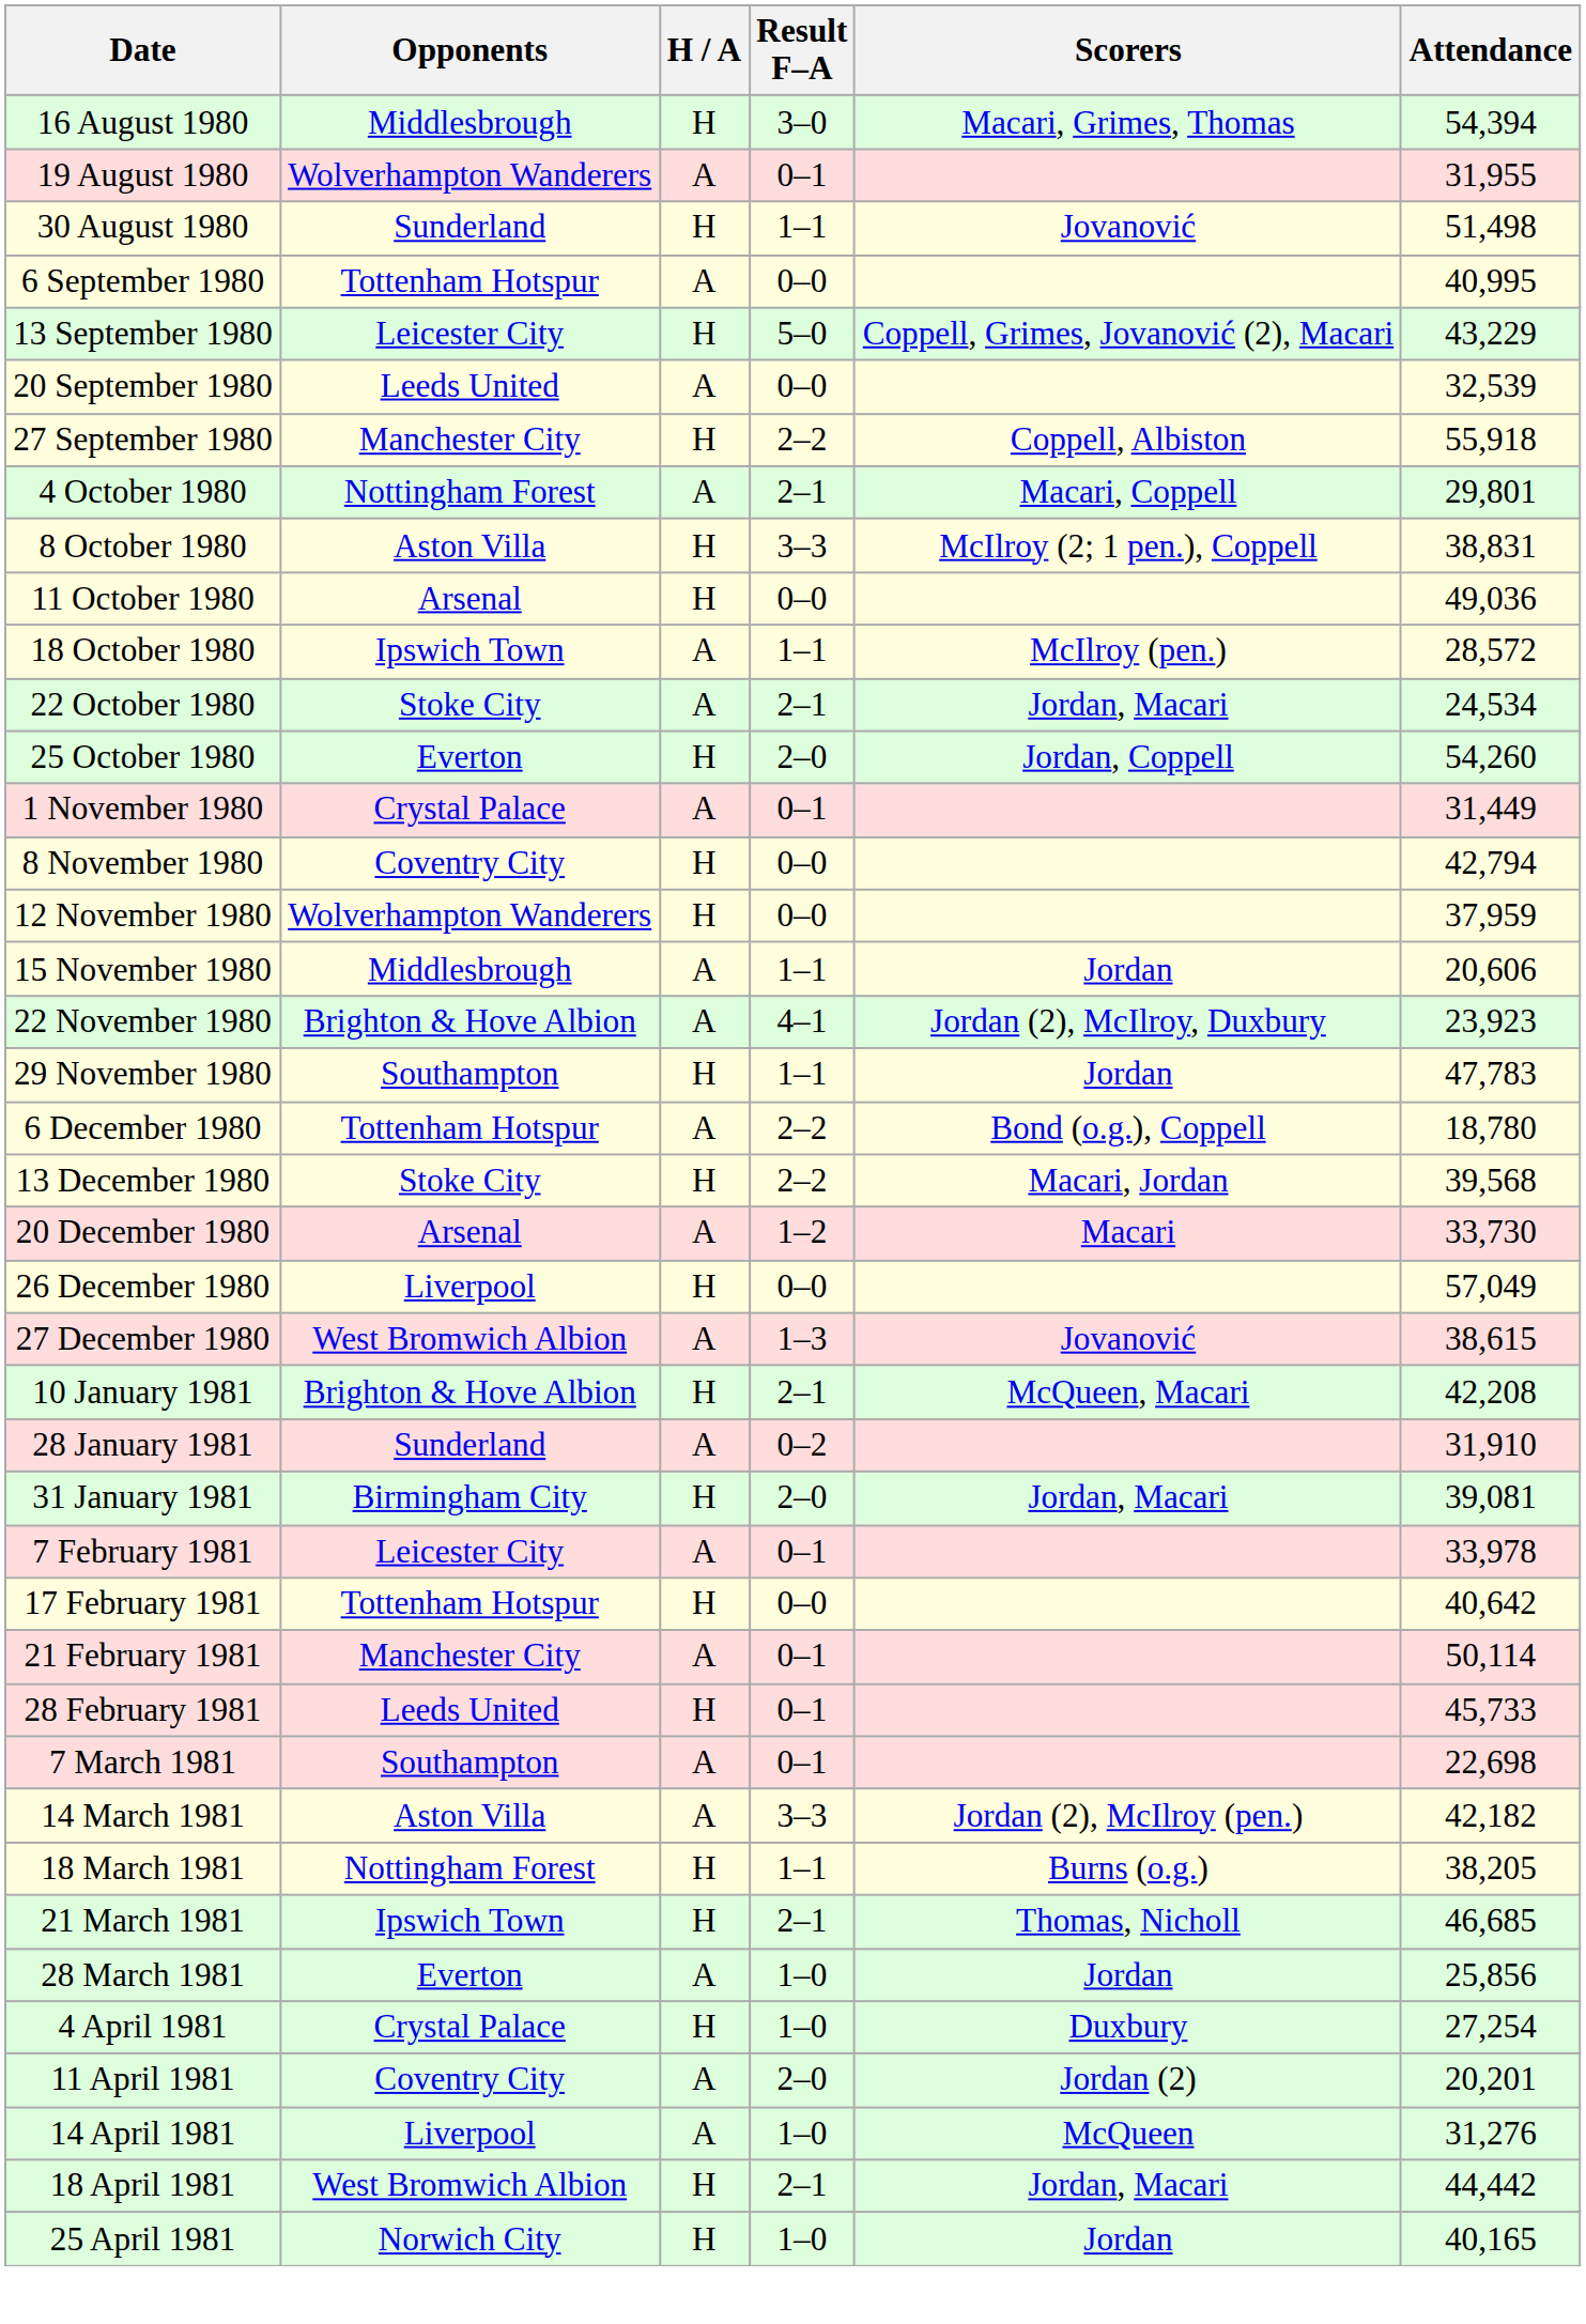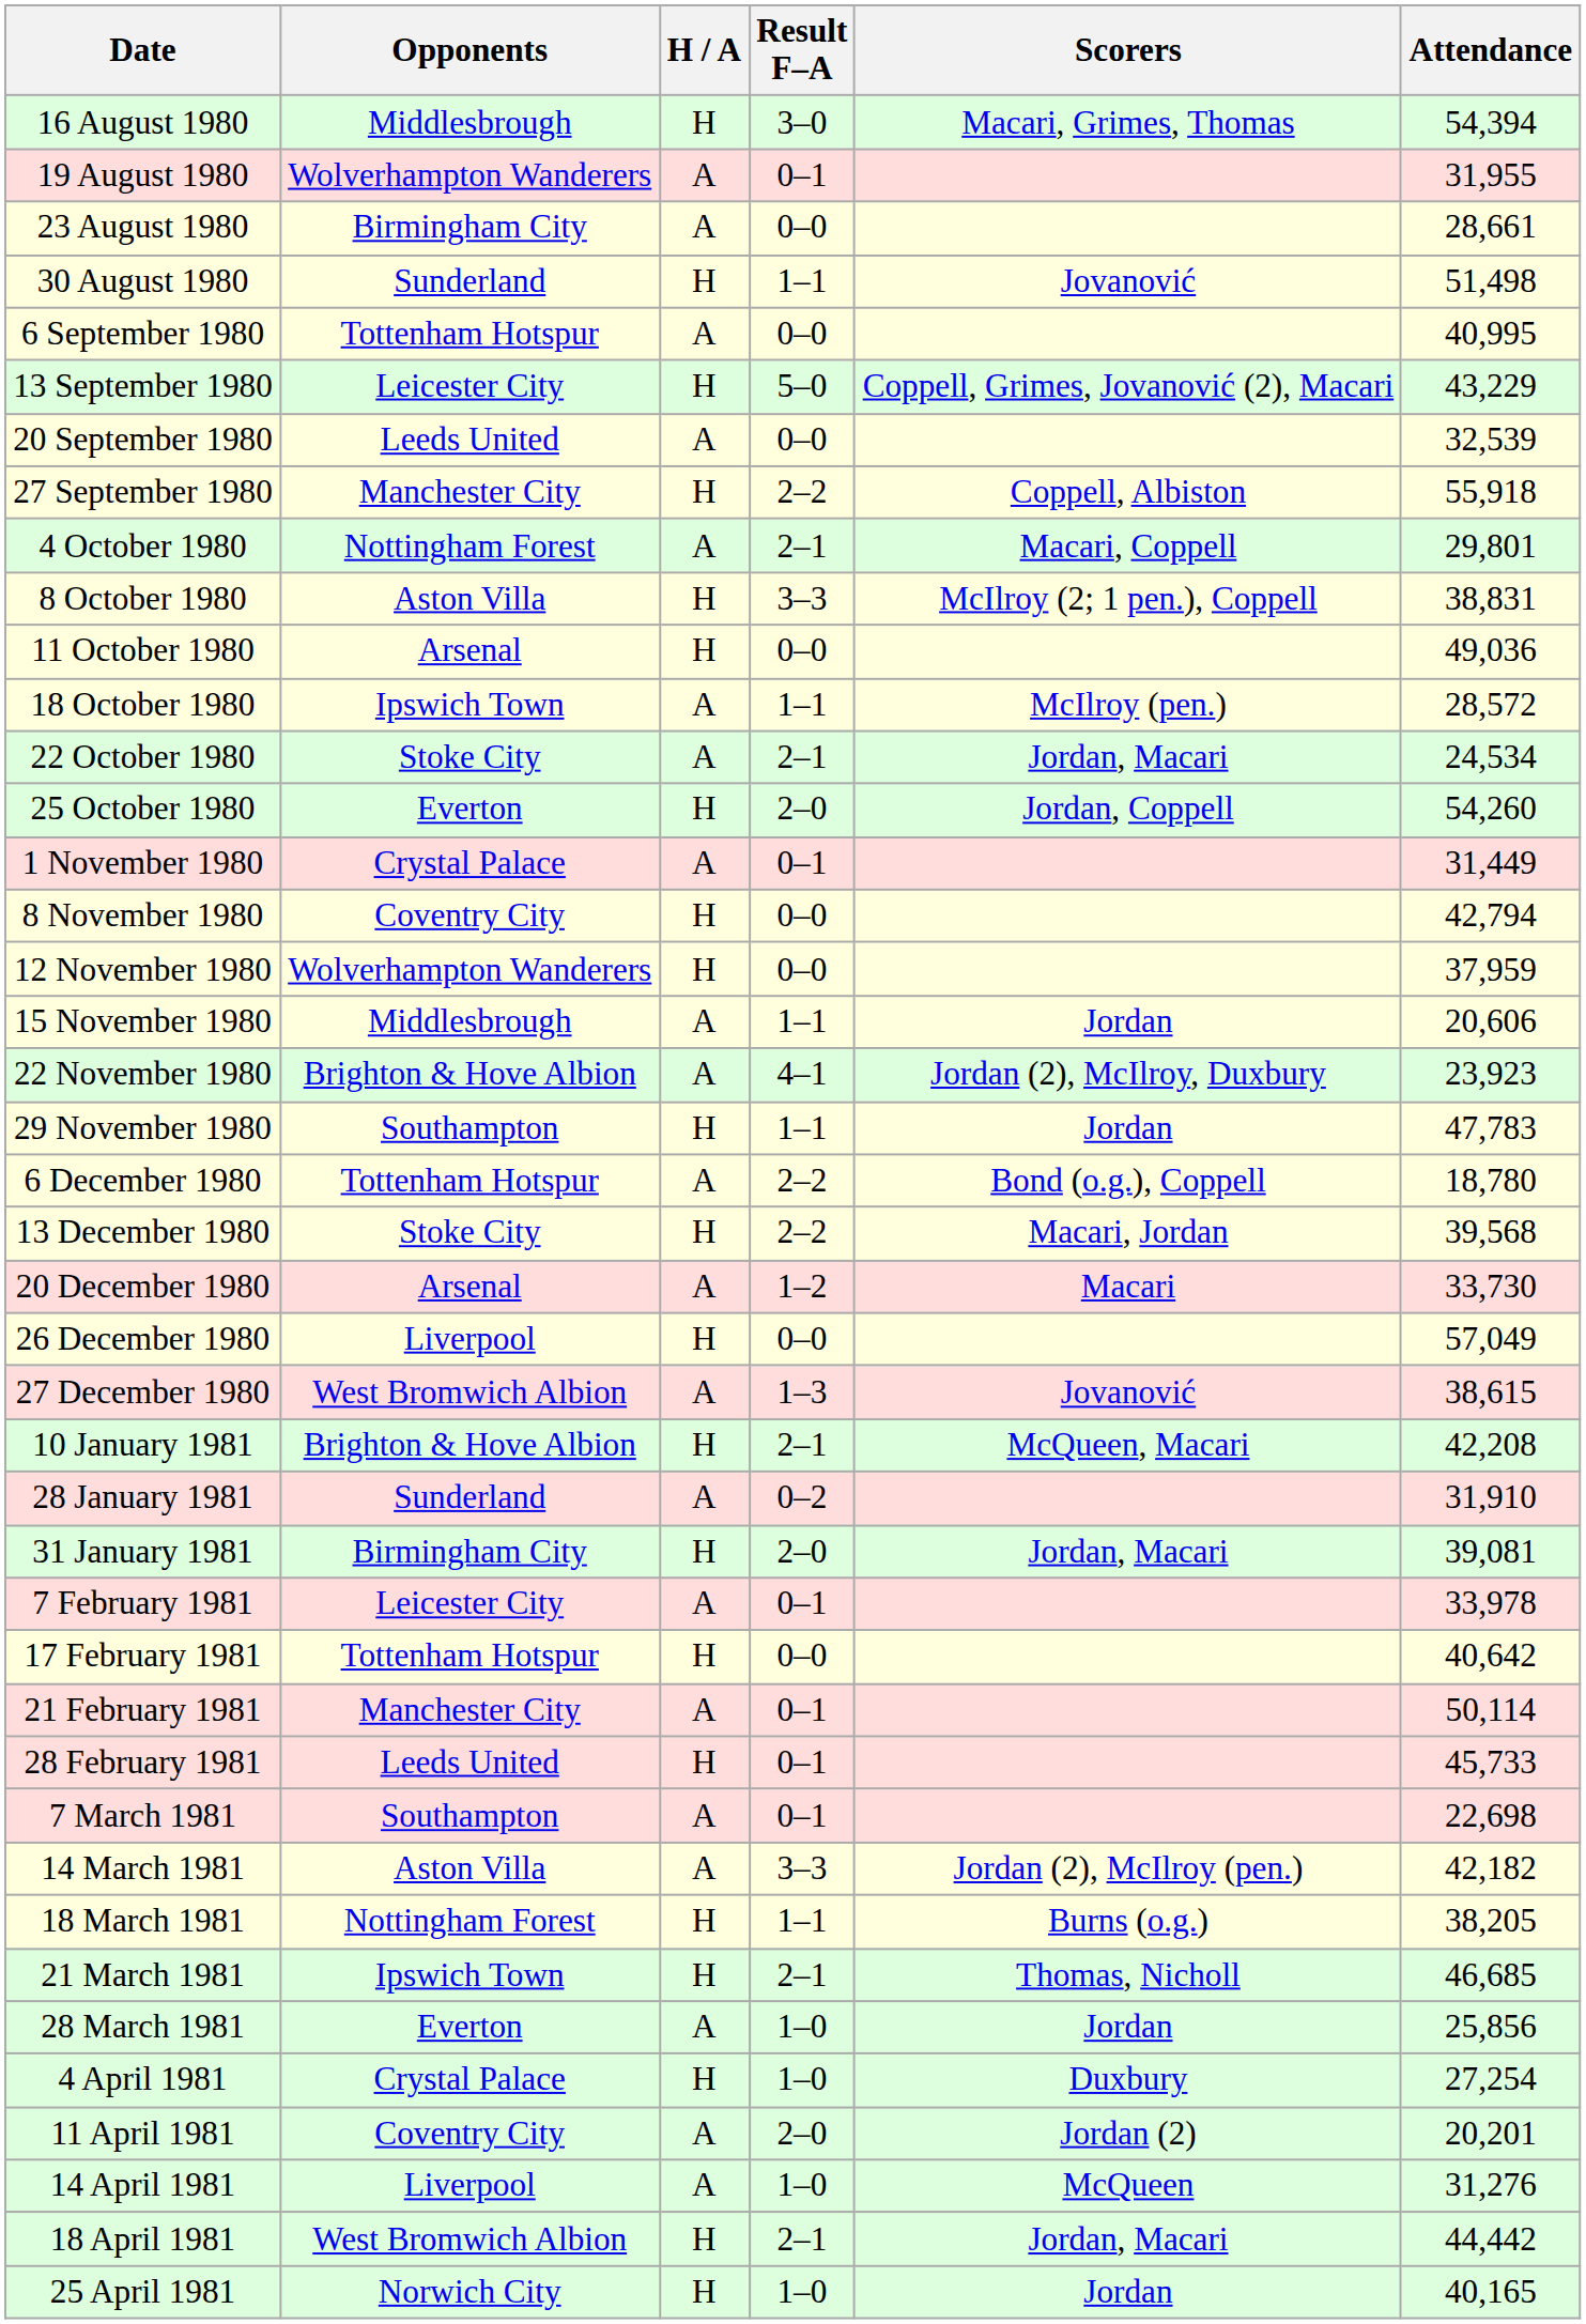+ row: 23 August 1980 | Birmingham City | A | 0–0 | 28,661
